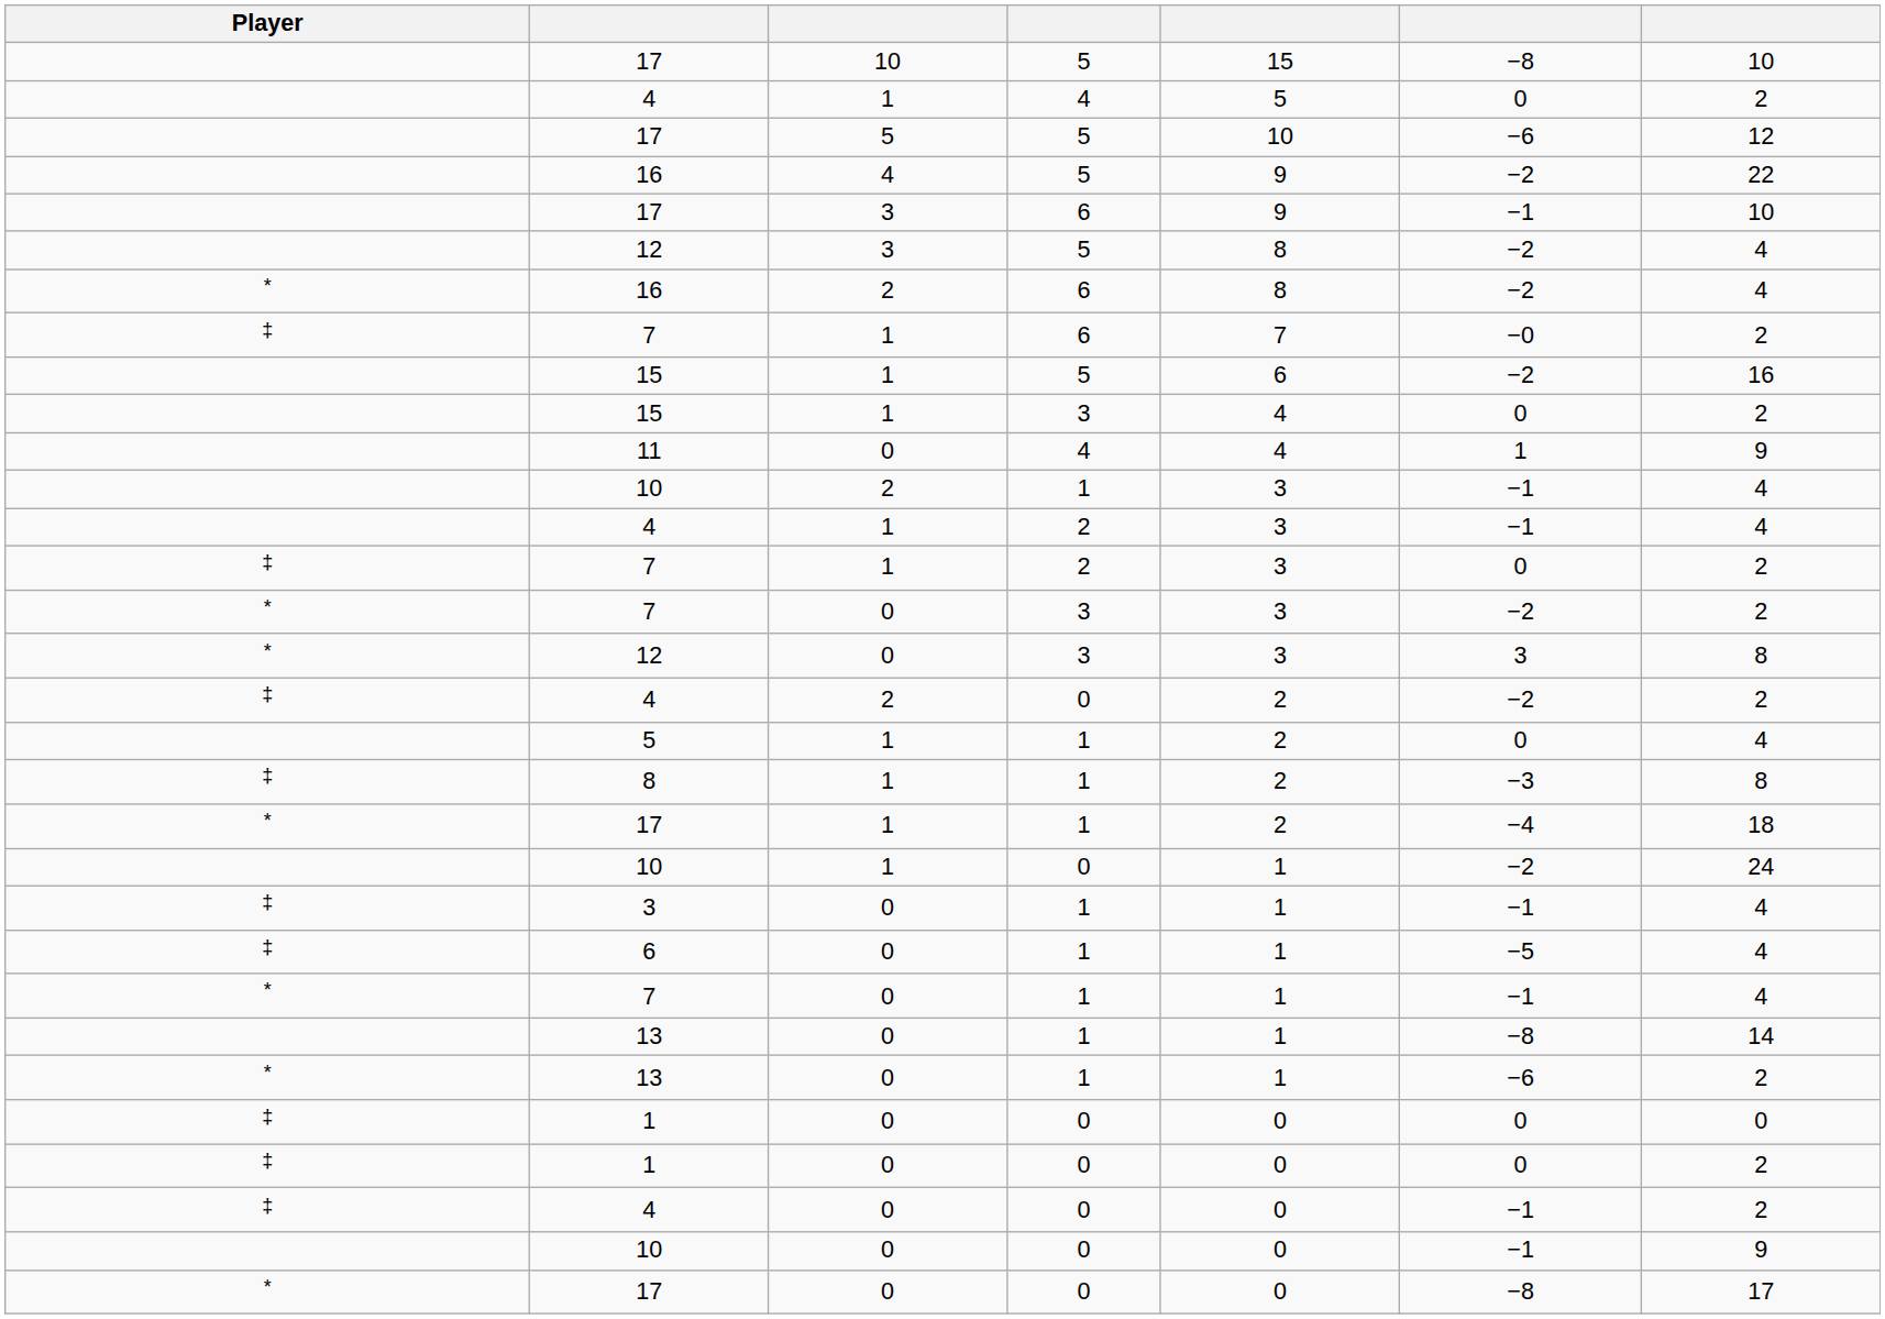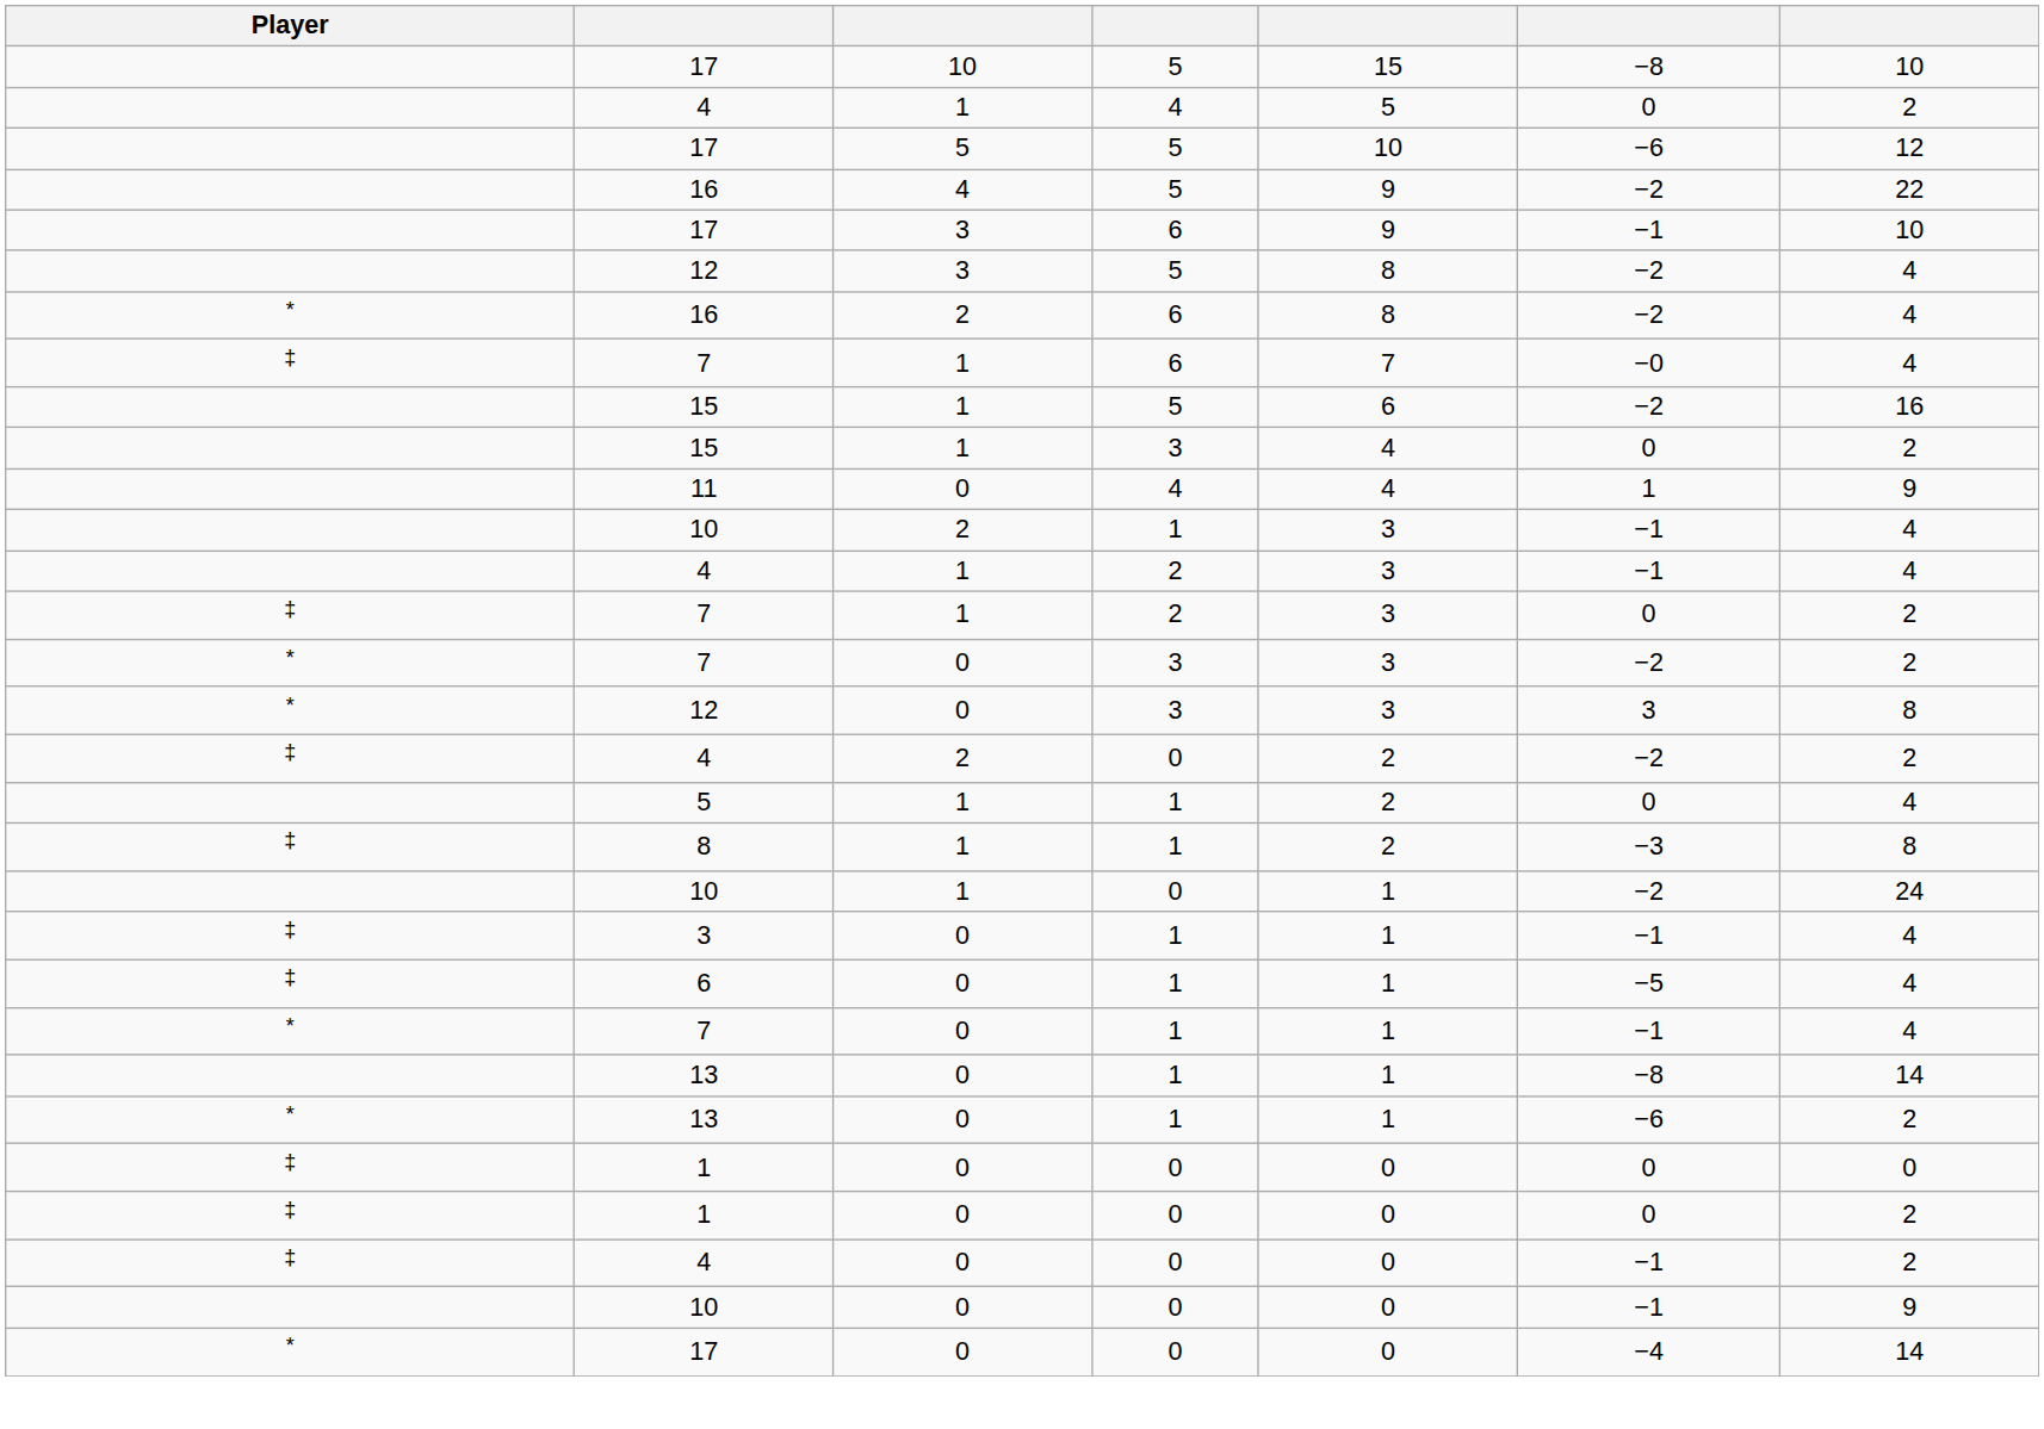7 / 6 | column 7: 2 -> 4
- row: * | 17 | 1 | 1 | 2 | −4 | 18
17 / 0 | column 6: −8 -> −4
17 / 0 | column 7: 17 -> 14
